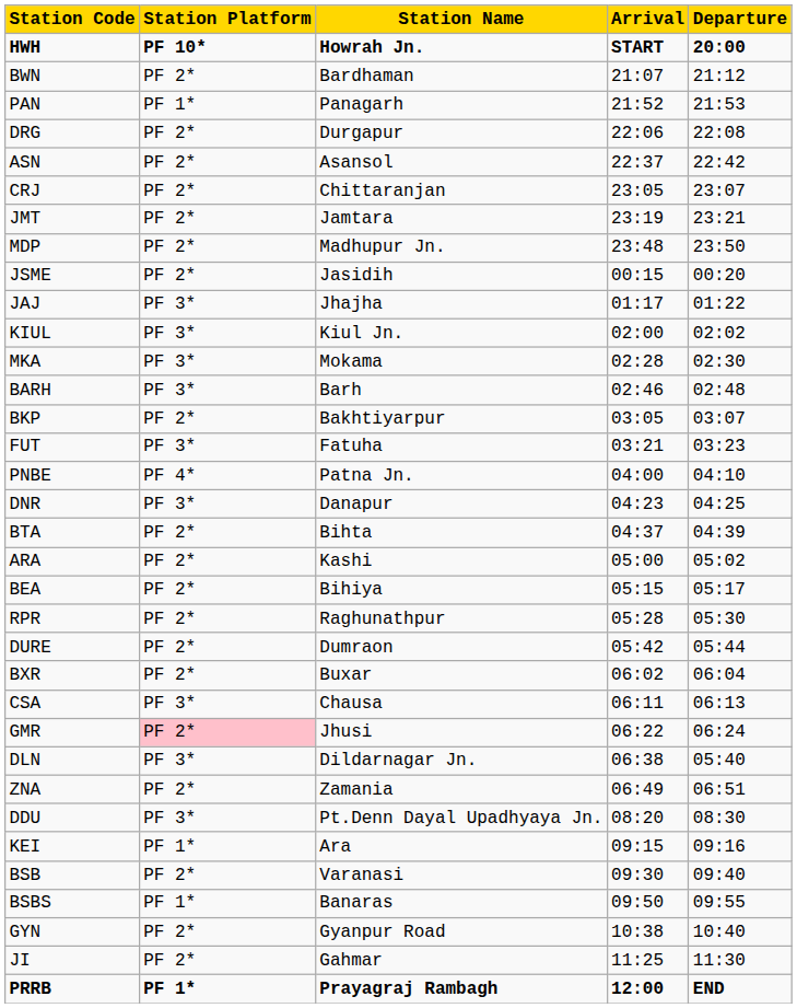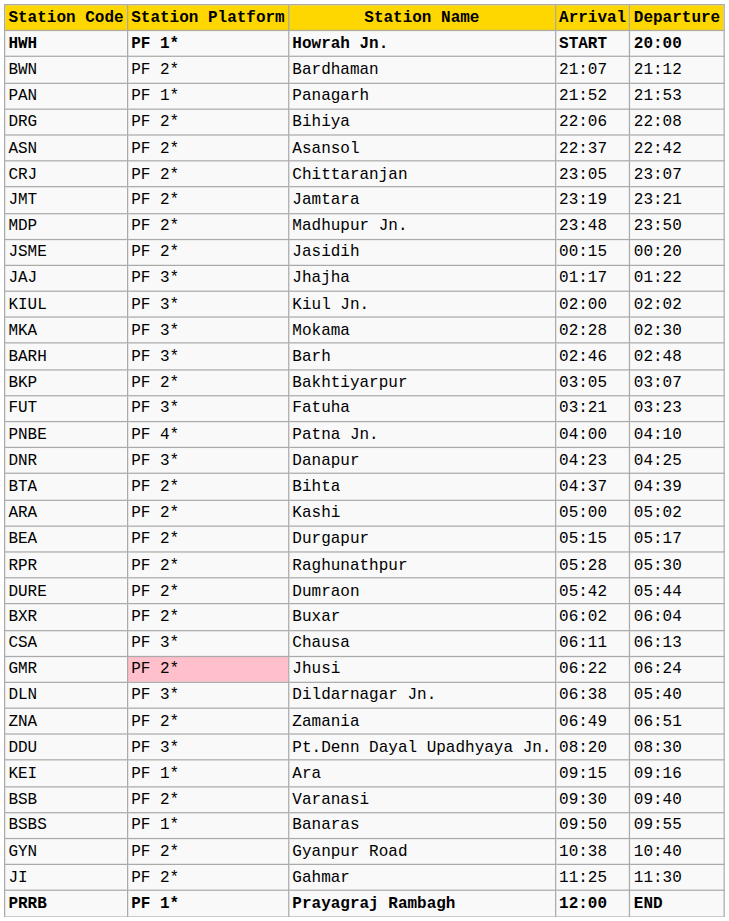HWH | Station Platform: PF 10* -> PF 1*
DRG | Station Name: Durgapur -> Bihiya
BEA | Station Name: Bihiya -> Durgapur
